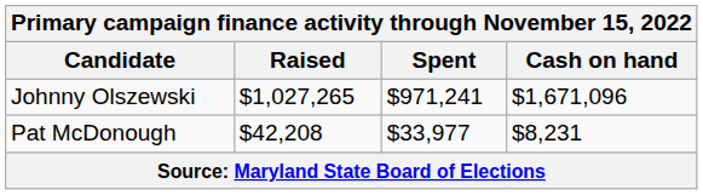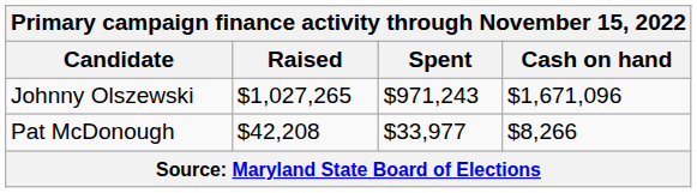Johnny Olszewski | Spent: $971,241 -> $971,243
Pat McDonough | Cash on hand: $8,231 -> $8,266
